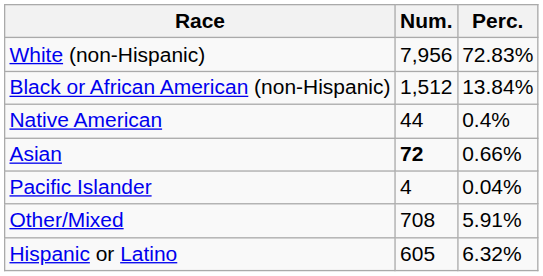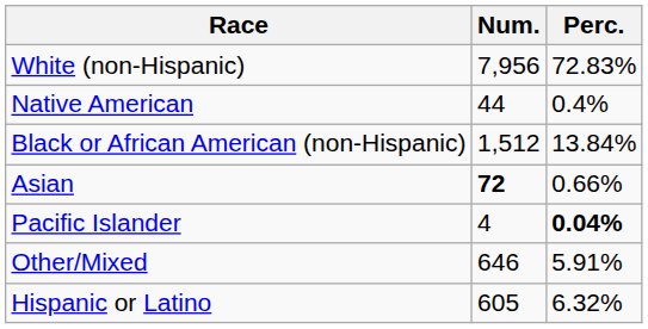rows swapped: Black or African American (non-Hispanic) <-> Native American
Pacific Islander | Perc.: normal -> bold
Other/Mixed | Num.: 708 -> 646
